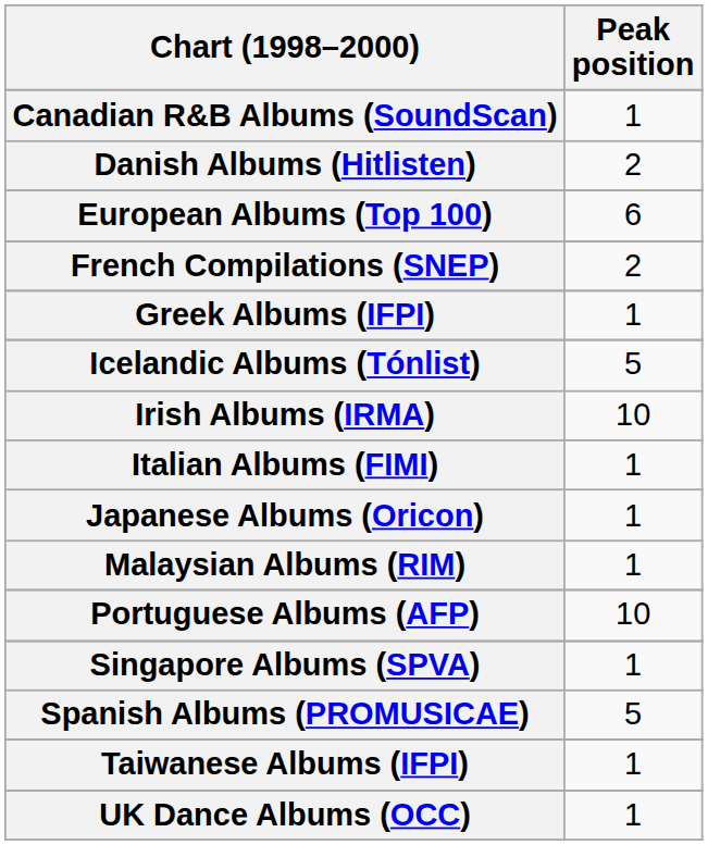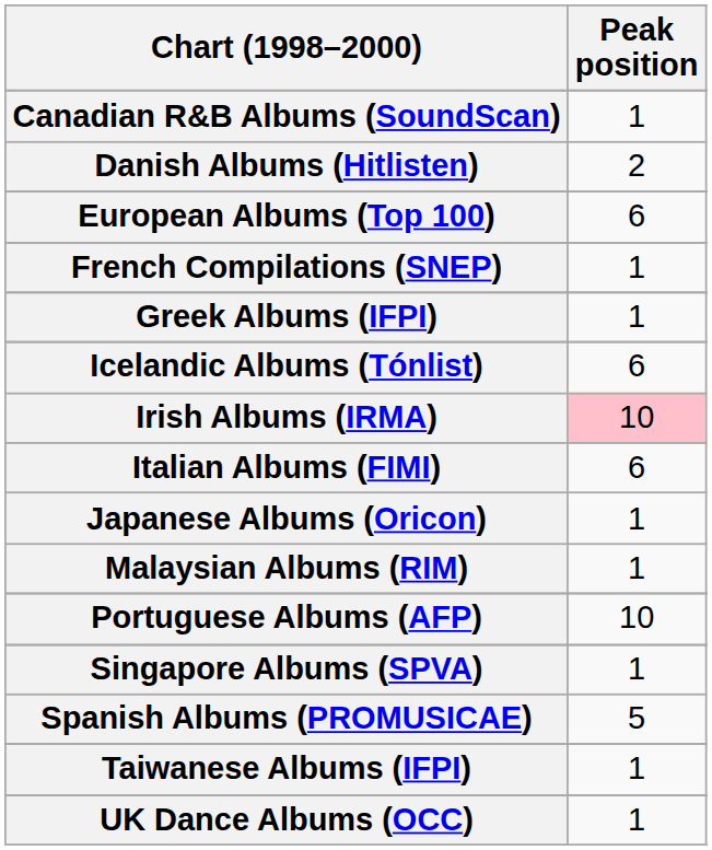French Compilations (SNEP) | Peak position: 2 -> 1
Icelandic Albums (Tónlist) | Peak position: 5 -> 6
Irish Albums (IRMA) | Peak position: no background -> pink background
Italian Albums (FIMI) | Peak position: 1 -> 6
